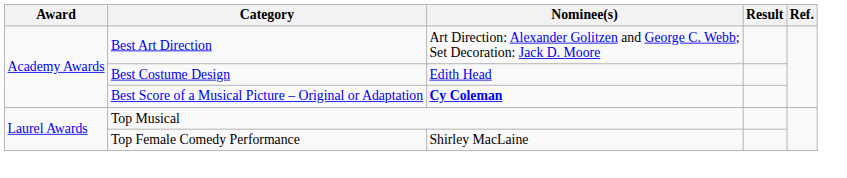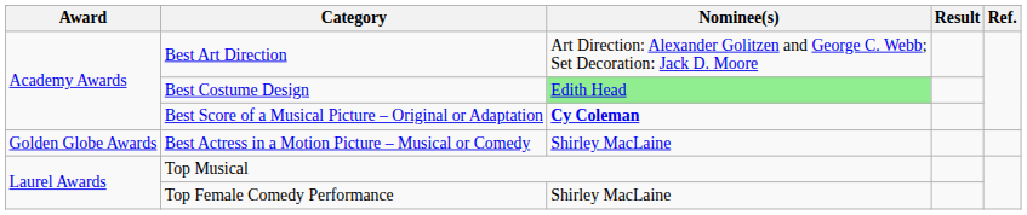Best Costume Design | Nominee(s): no background -> lightgreen background
+ row: Golden Globe Awards | Best Actress in a Motion Picture – Musical or Comedy | Shirley MacLaine
